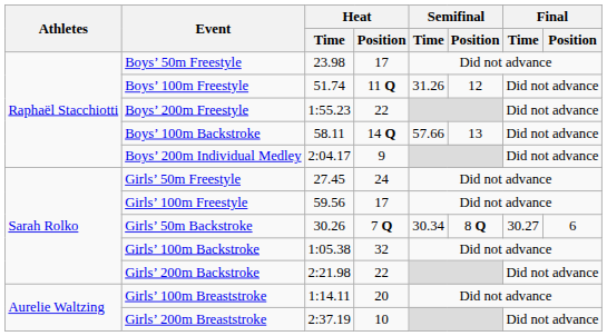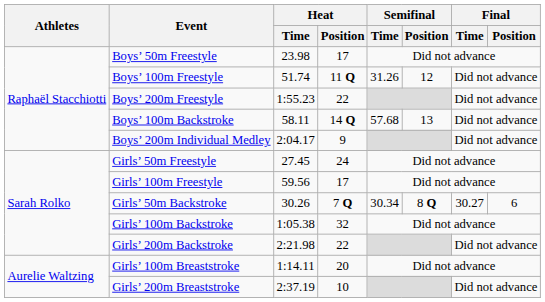Boys’ 100m Backstroke | Semifinal / Time: 57.66 -> 57.68
